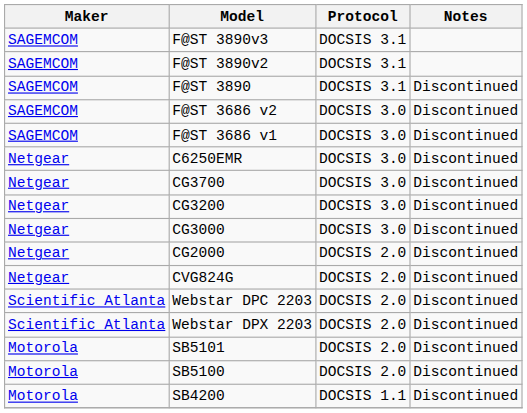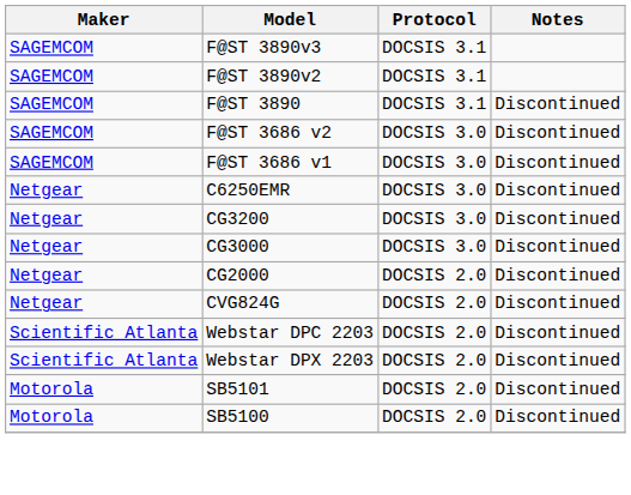- row: Netgear | CG3700 | DOCSIS 3.0 | Discontinued
- row: Motorola | SB4200 | DOCSIS 1.1 | Discontinued
